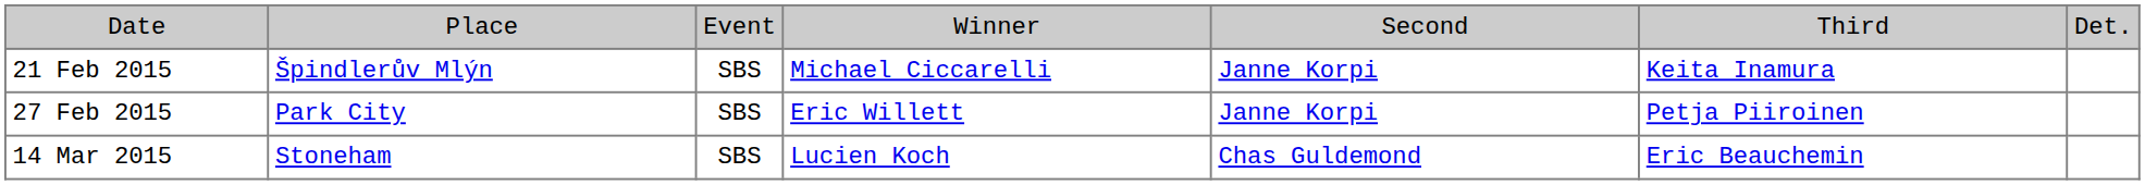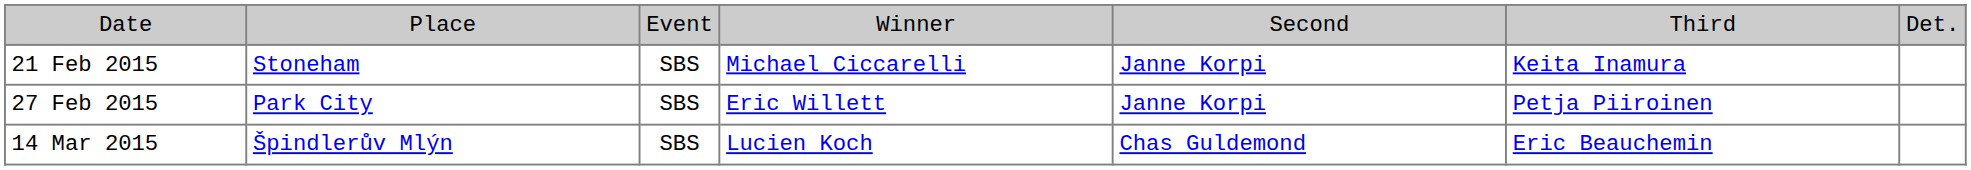21 Feb 2015 | column 2: Špindlerův Mlýn -> Stoneham
14 Mar 2015 | column 2: Stoneham -> Špindlerův Mlýn
